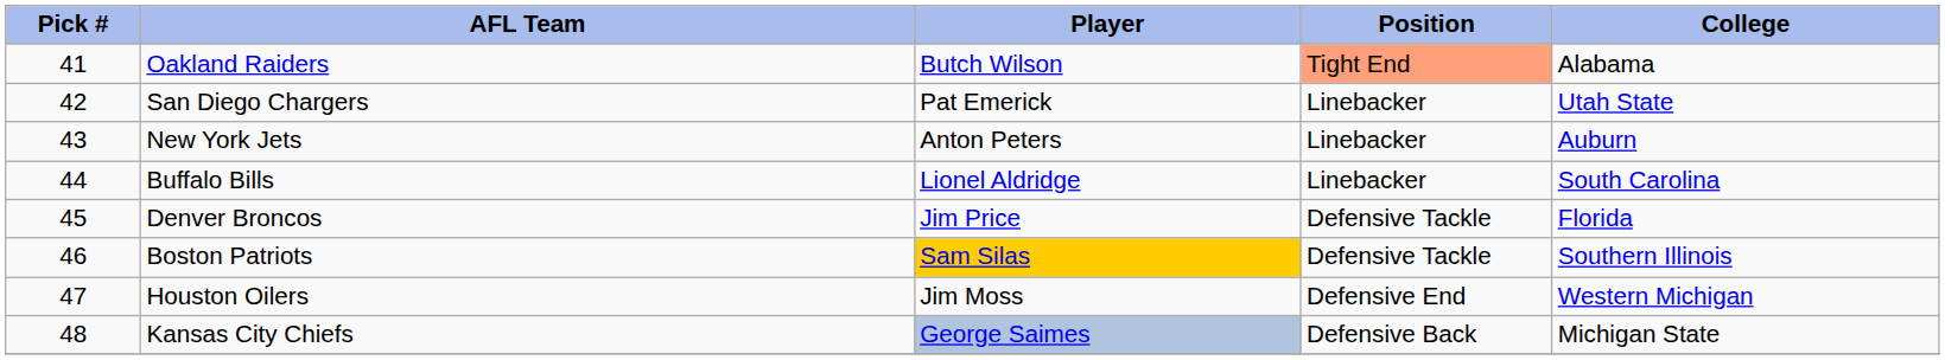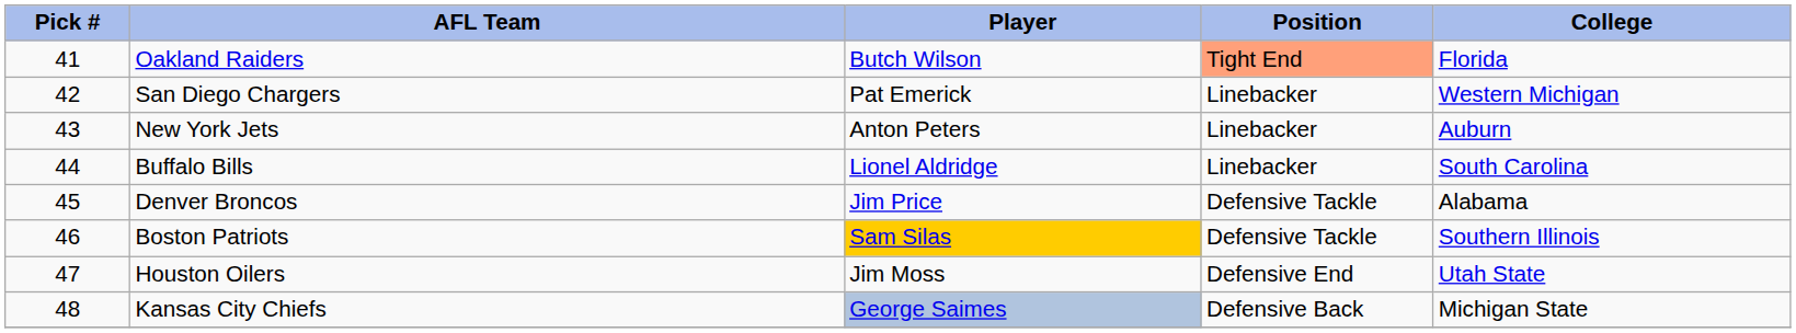Oakland Raiders | College: Alabama -> Florida
San Diego Chargers | College: Utah State -> Western Michigan
Denver Broncos | College: Florida -> Alabama
Houston Oilers | College: Western Michigan -> Utah State
